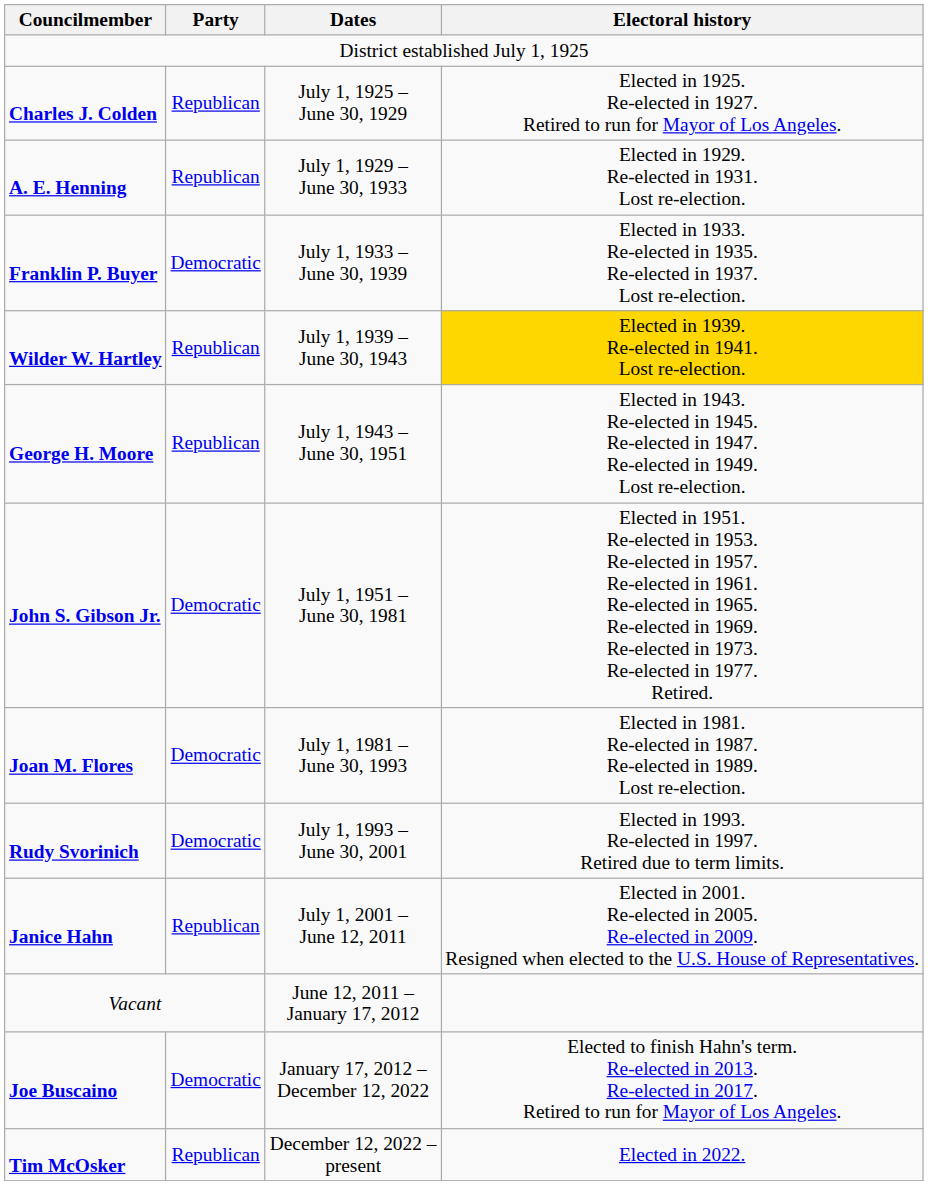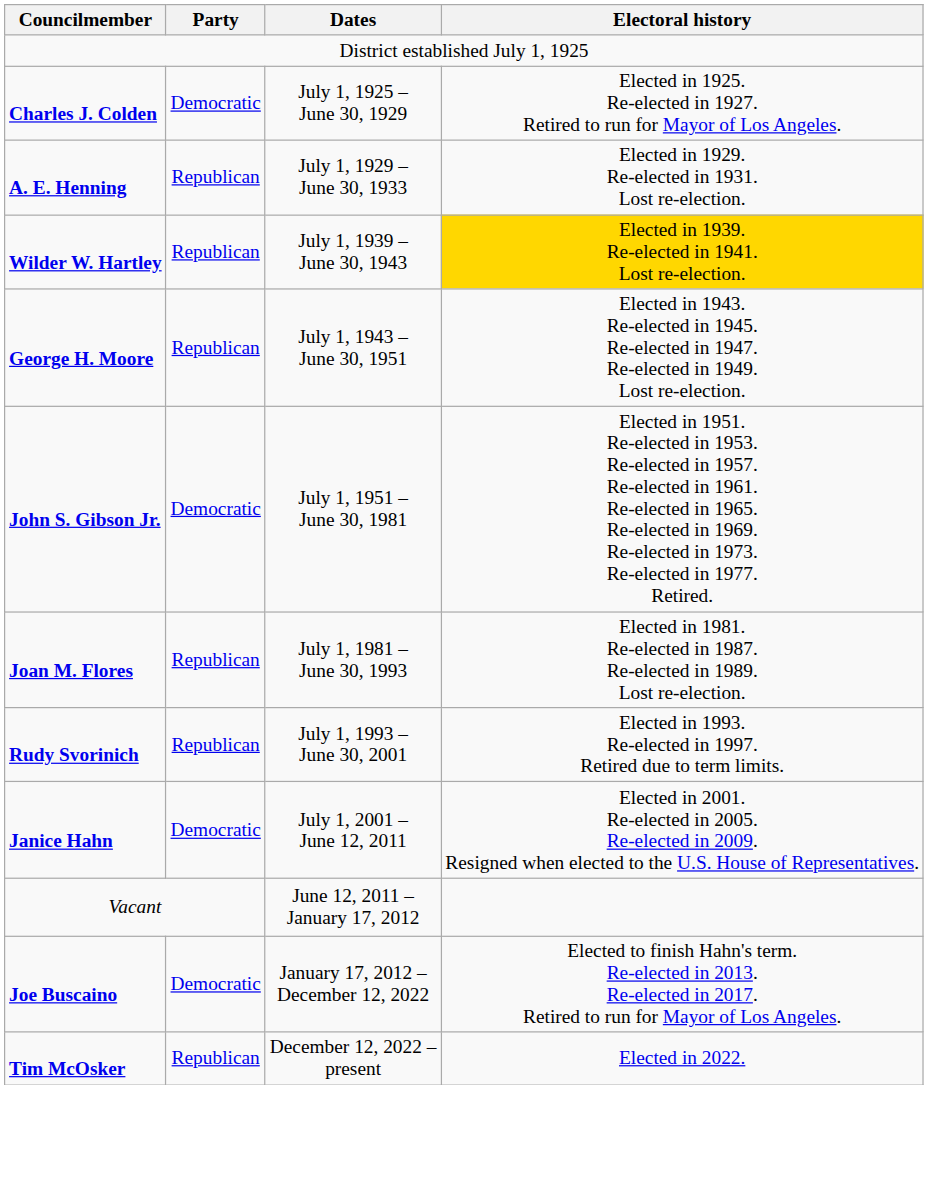Charles J. Colden | Party: Republican -> Democratic
- row: Franklin P. Buyer | Democratic | July 1, 1933 – June 30, 1939 | Elected in 1933. Re-elected in 1935. Re-elected in 1937. Lost re-election.
Joan M. Flores | Party: Democratic -> Republican
Rudy Svorinich | Party: Democratic -> Republican
Janice Hahn | Party: Republican -> Democratic
